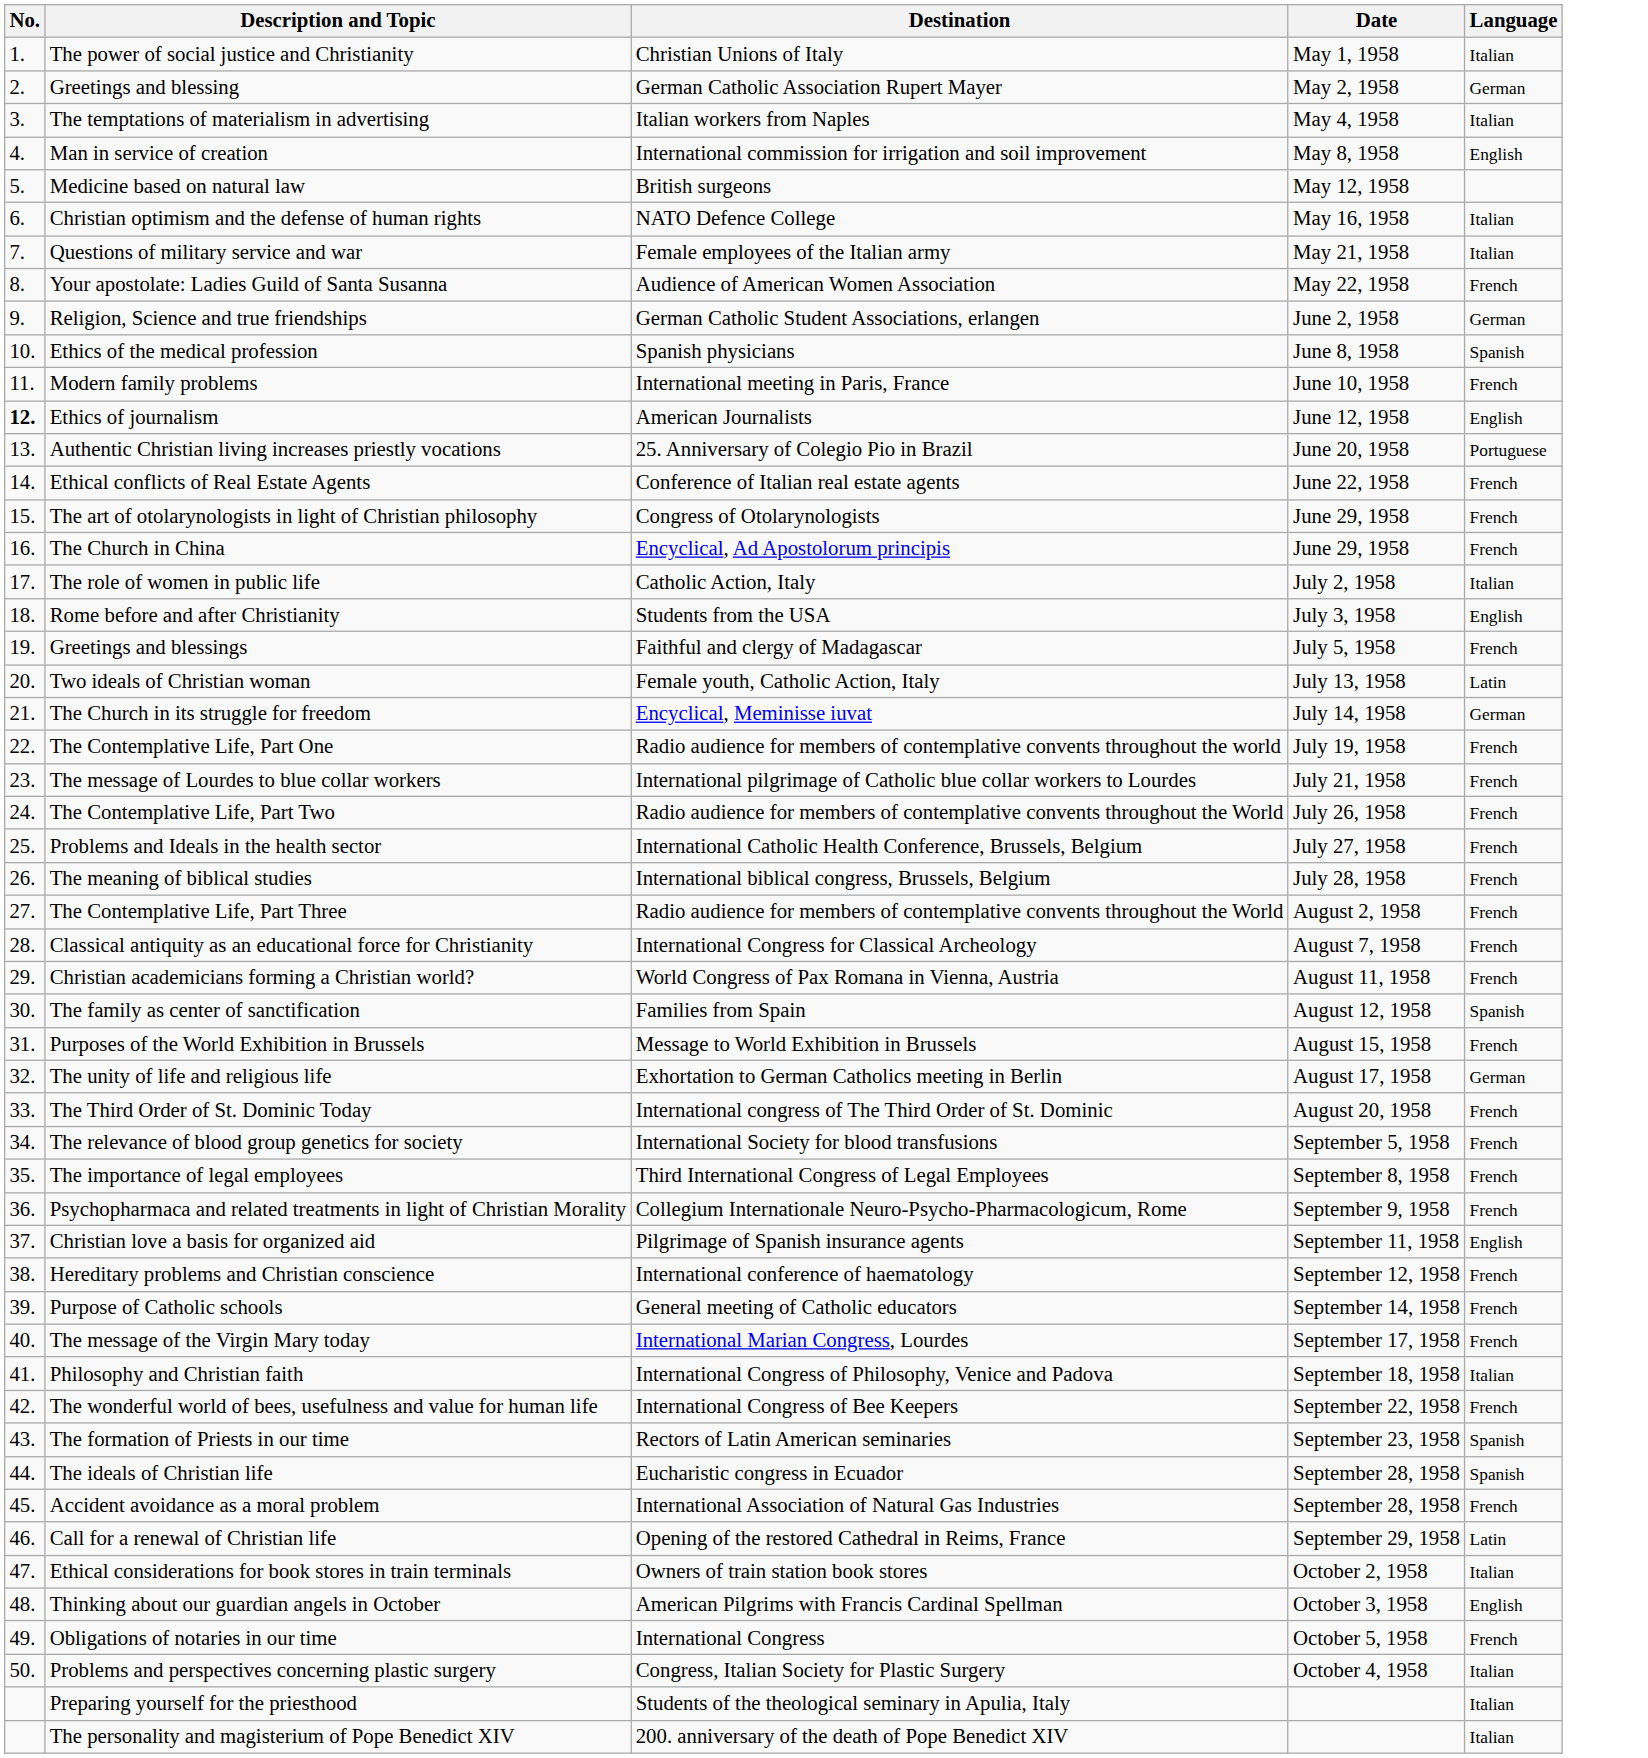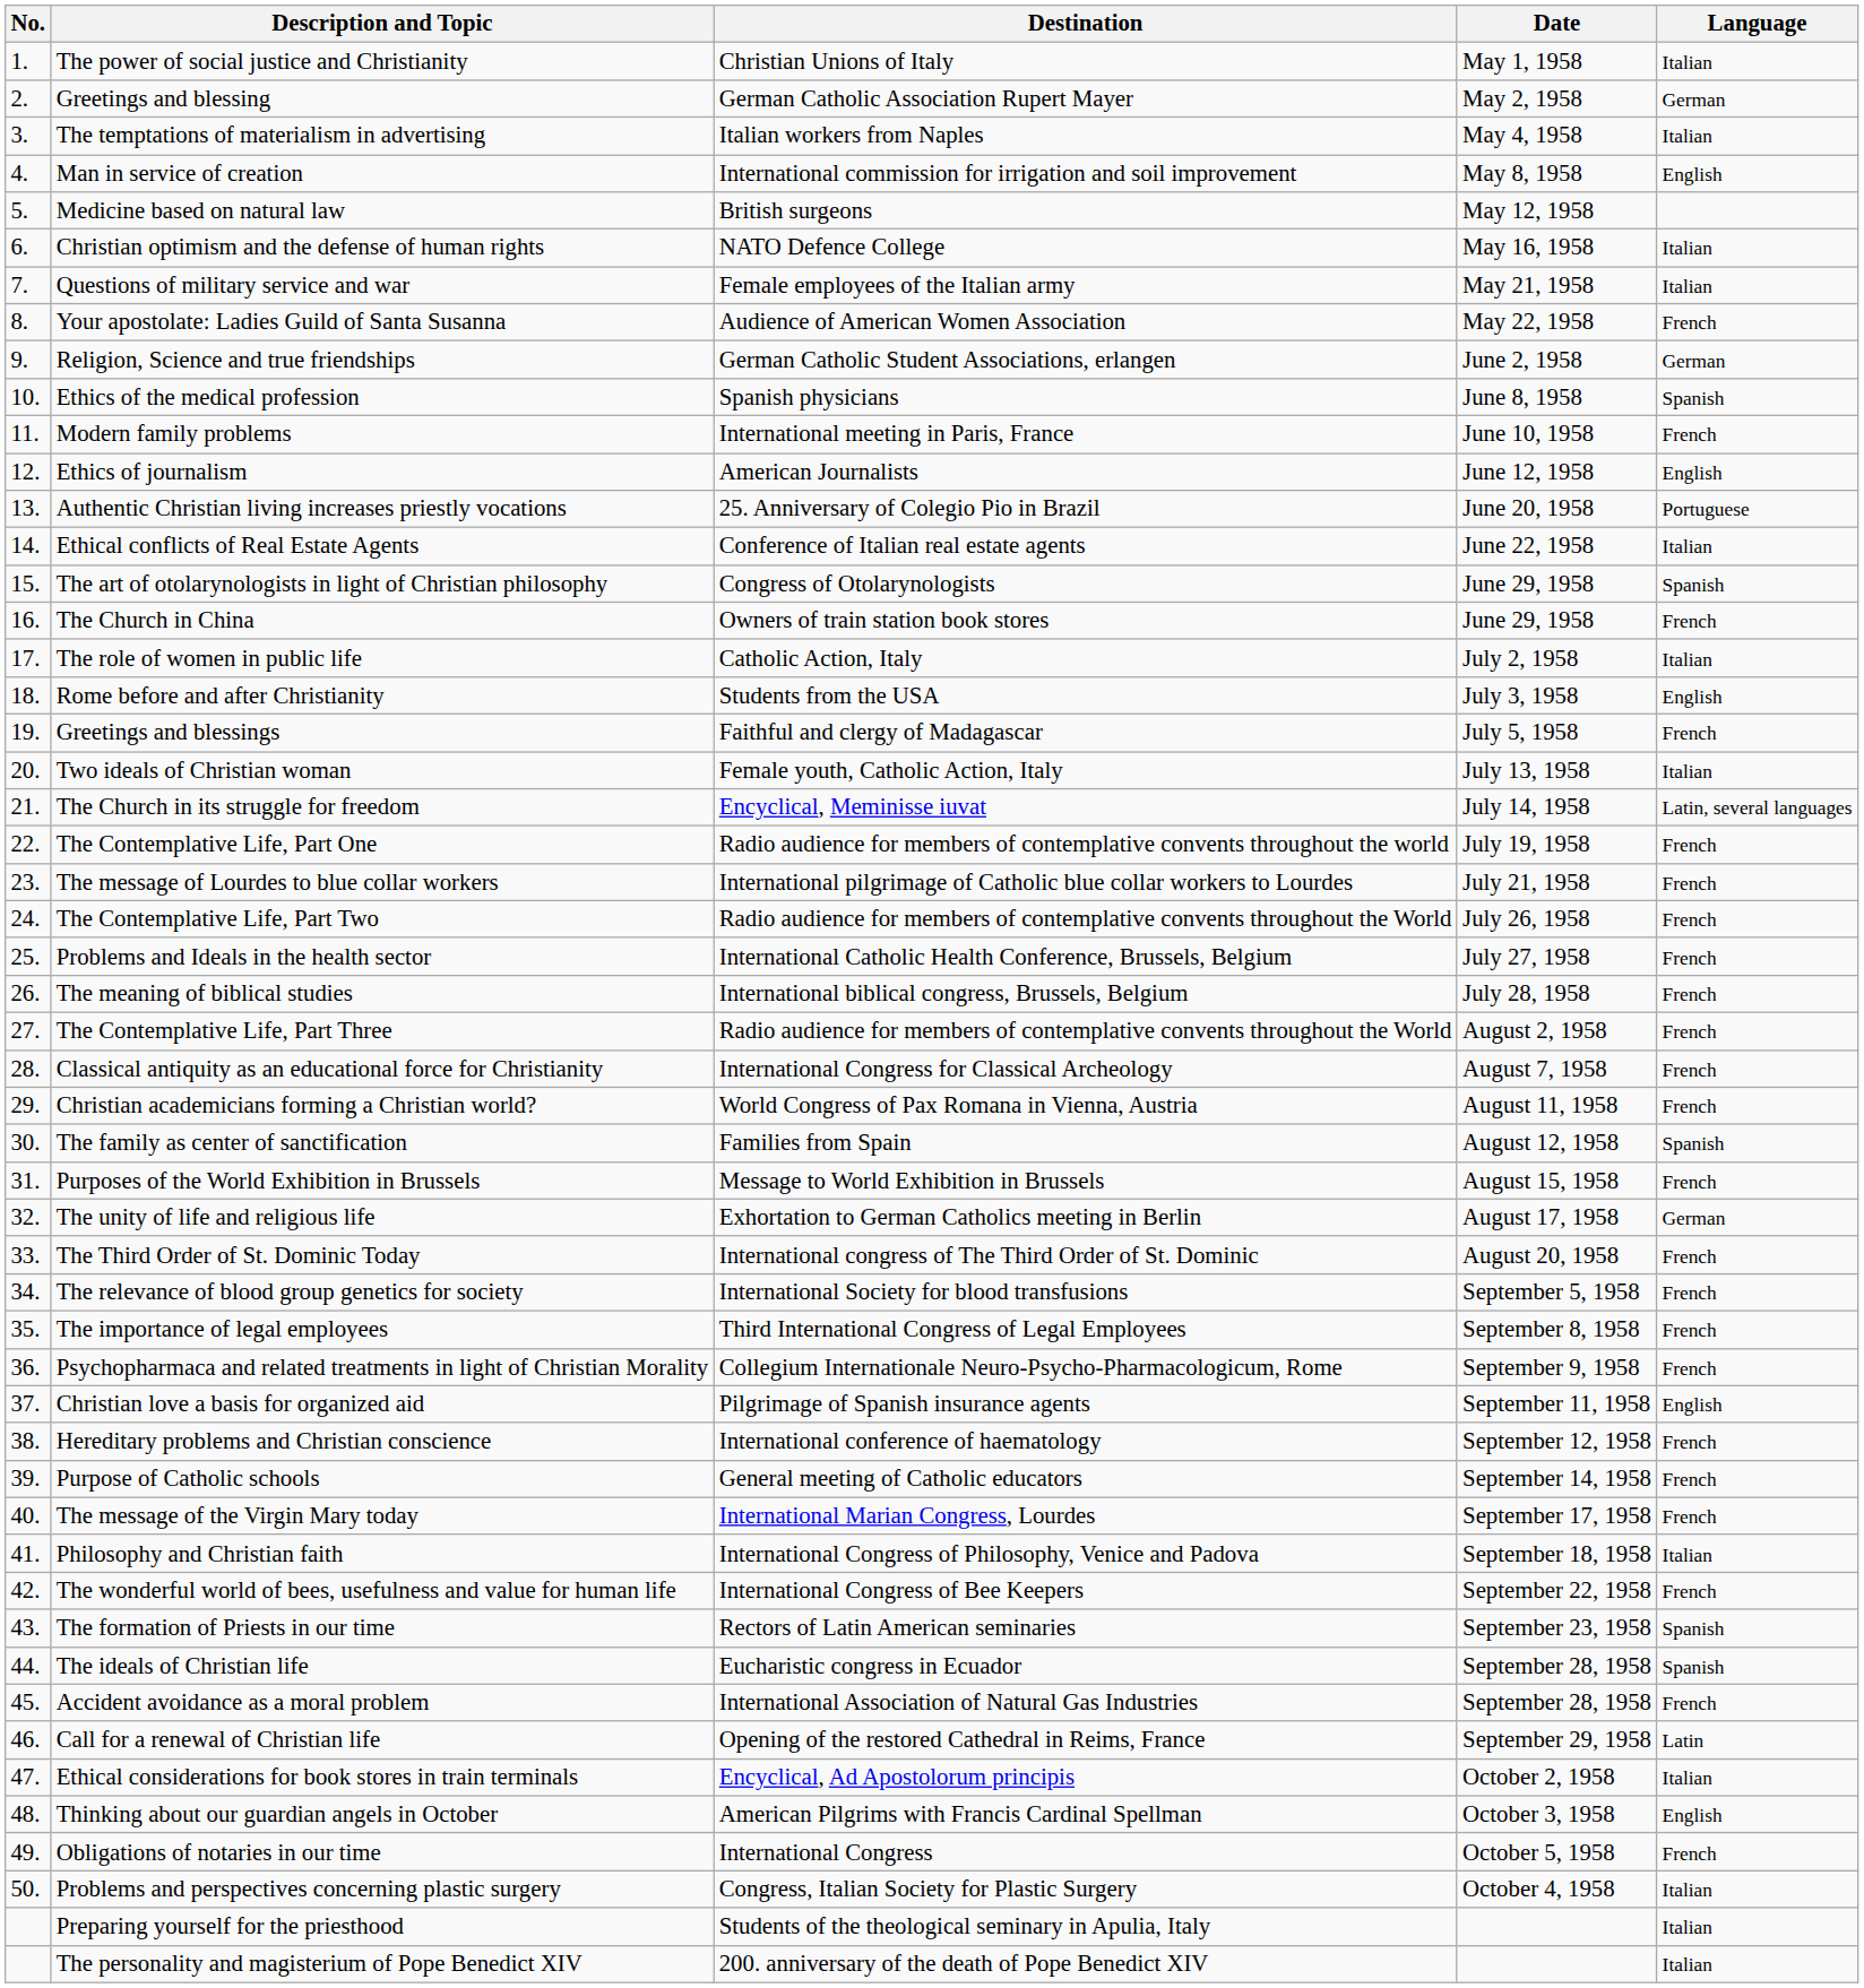Ethics of journalism | No.: bold -> normal
Ethical conflicts of Real Estate Agents | Language: French -> Italian
The art of otolarynologists in light of Christian philosophy | Language: French -> Spanish
The Church in China | Destination: Encyclical, Ad Apostolorum principis -> Owners of train station book stores
Two ideals of Christian woman | Language: Latin -> Italian
The Church in its struggle for freedom | Language: German -> Latin, several languages
Ethical considerations for book stores in train terminals | Destination: Owners of train station book stores -> Encyclical, Ad Apostolorum principis
